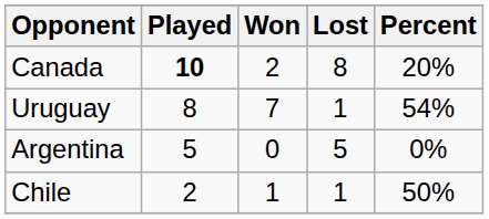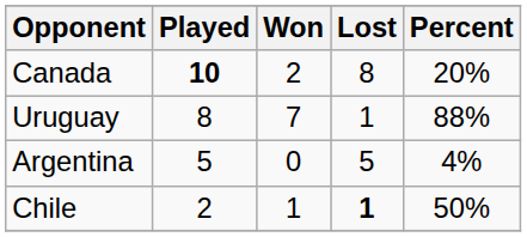Uruguay | Percent: 54% -> 88%
Argentina | Percent: 0% -> 4%
Chile | Lost: normal -> bold
